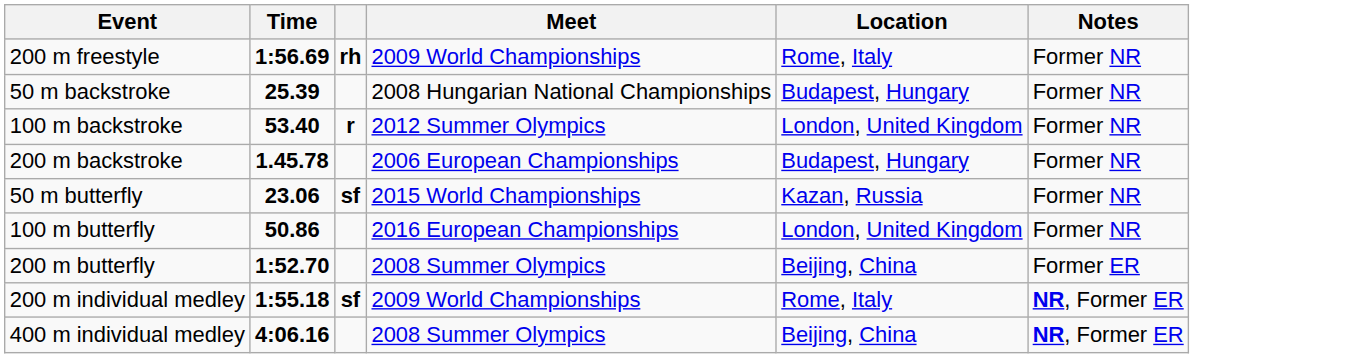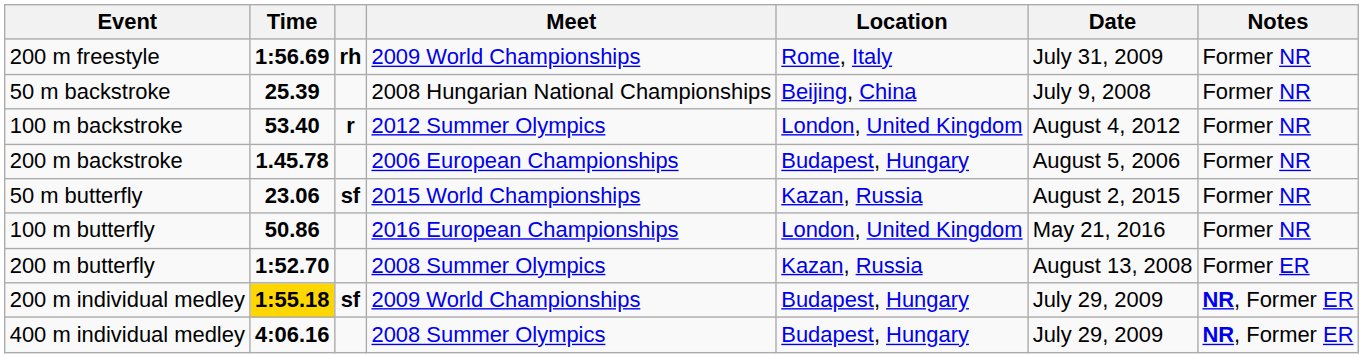+ column: Date | July 31, 2009 | July 9, 2008 | August 4, 2012 | August 5, 2006 | August 2, 2015 | May 21, 2016 | August 13, 2008 | July 29, 2009 | July 29, 2009
50 m backstroke | Location: Budapest, Hungary -> Beijing, China
200 m butterfly | Location: Beijing, China -> Kazan, Russia
200 m individual medley | Time: no background -> gold background
200 m individual medley | Location: Rome, Italy -> Budapest, Hungary
400 m individual medley | Location: Beijing, China -> Budapest, Hungary
